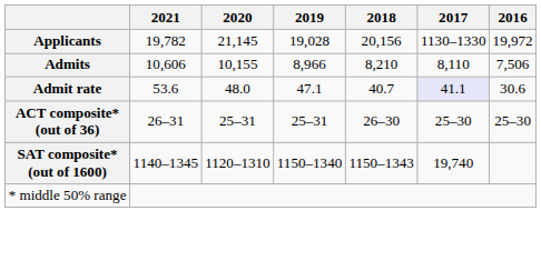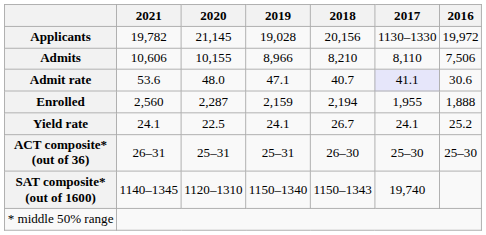+ row: Enrolled | 2,560 | 2,287 | 2,159 | 2,194 | 1,955 | 1,888
+ row: Yield rate | 24.1 | 22.5 | 24.1 | 26.7 | 24.1 | 25.2
